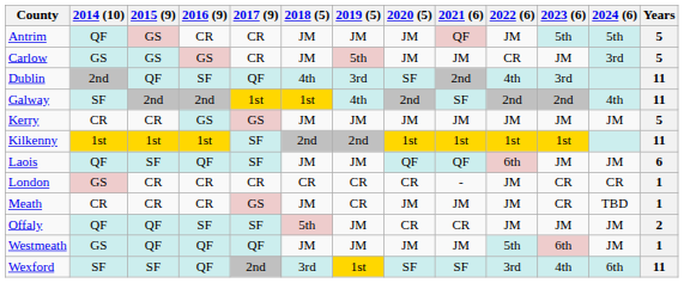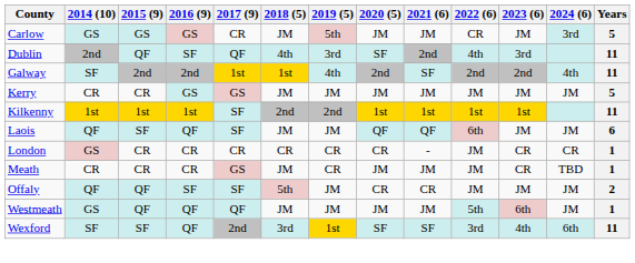- row: Antrim | QF | GS | CR | CR | JM | JM | JM | QF | JM | 5th | 5th | 5
